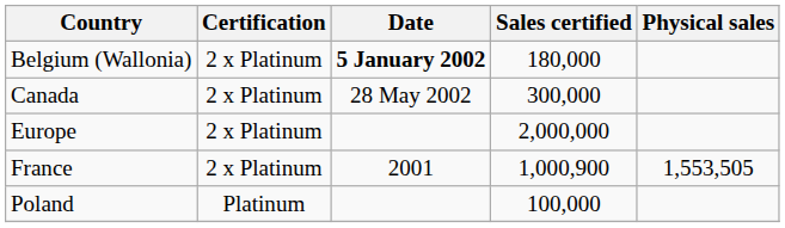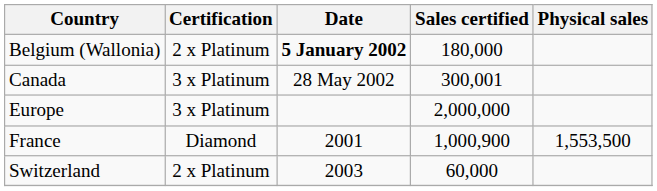Canada | Certification: 2 x Platinum -> 3 x Platinum
Canada | Sales certified: 300,000 -> 300,001
Europe | Certification: 2 x Platinum -> 3 x Platinum
France | Certification: 2 x Platinum -> Diamond
France | Physical sales: 1,553,505 -> 1,553,500
- row: Poland | Platinum | 100,000
+ row: Switzerland | 2 x Platinum | 2003 | 60,000
